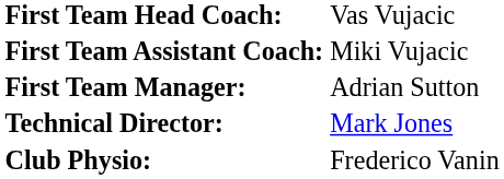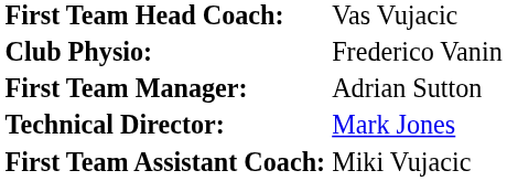rows swapped: First Team Assistant Coach: <-> Club Physio:
